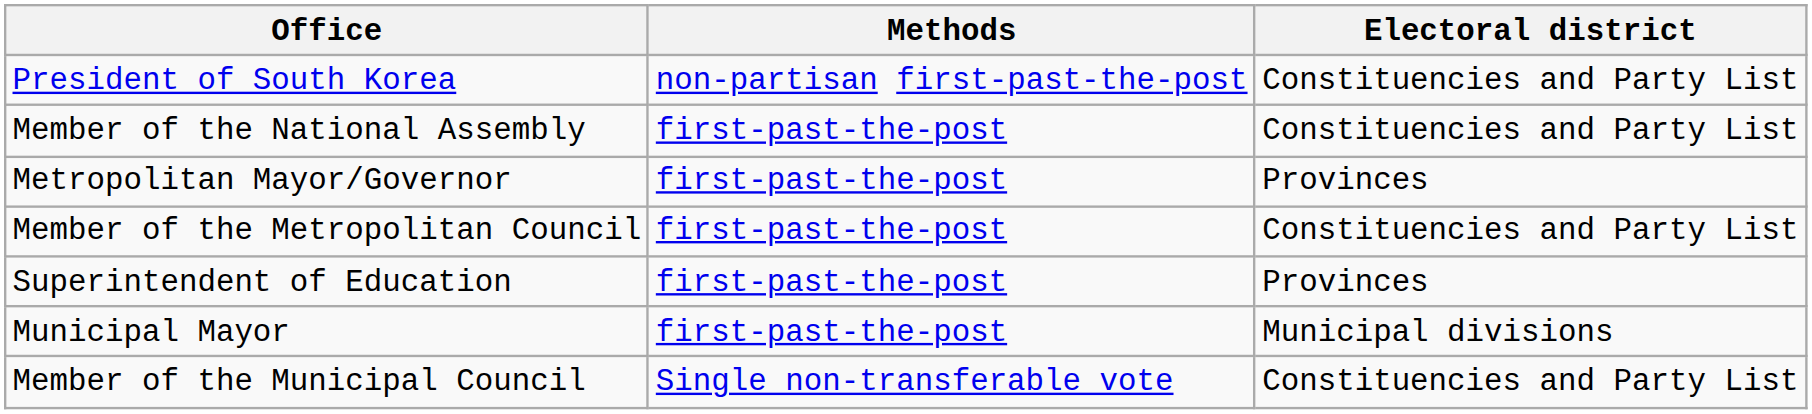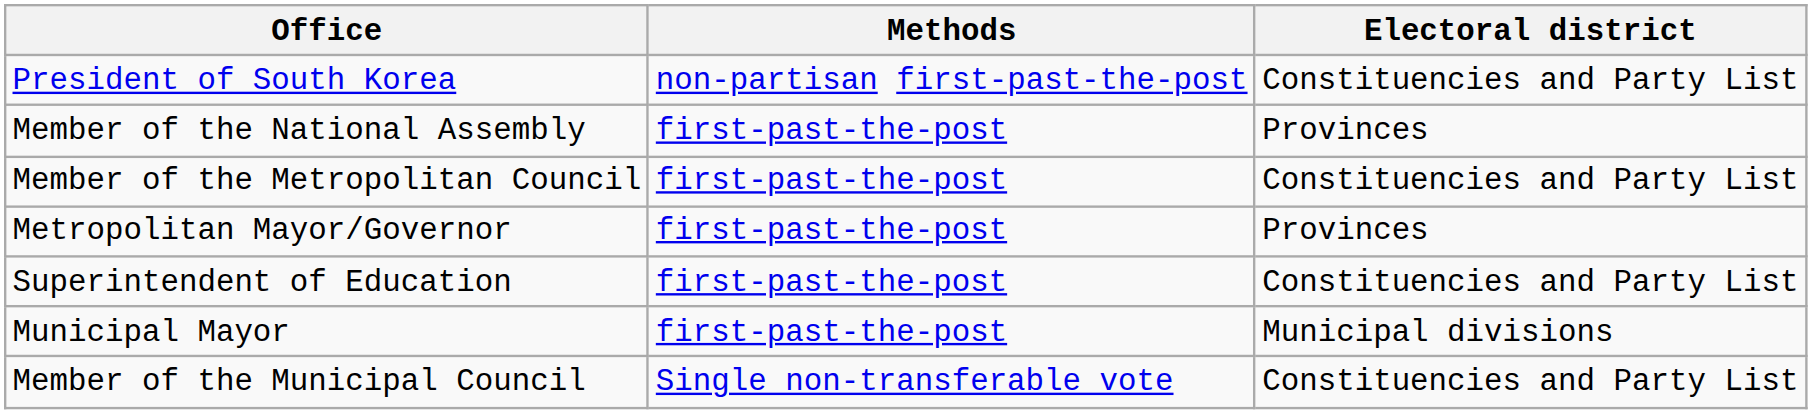Member of the National Assembly | Electoral district: Constituencies and Party List -> Provinces
rows swapped: Metropolitan Mayor/Governor <-> Member of the Metropolitan Council
Superintendent of Education | Electoral district: Provinces -> Constituencies and Party List
